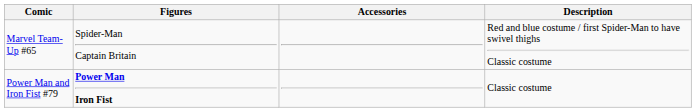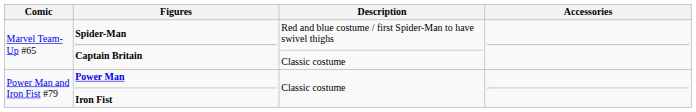columns swapped: Description <-> Accessories
Marvel Team-Up #65 | Figures: normal -> bold
